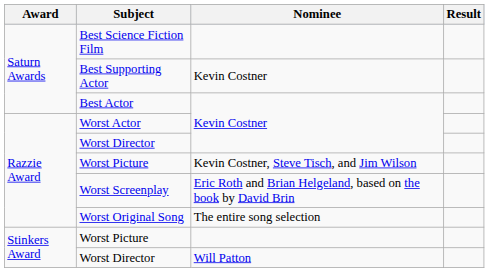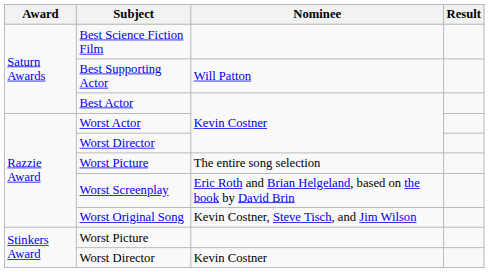Best Supporting Actor | Nominee: Kevin Costner -> Will Patton
Razzie Award / Worst Picture | Nominee: Kevin Costner, Steve Tisch, and Jim Wilson -> The entire song selection
Worst Original Song | Nominee: The entire song selection -> Kevin Costner, Steve Tisch, and Jim Wilson
Stinkers Award / Worst Director | Nominee: Will Patton -> Kevin Costner
